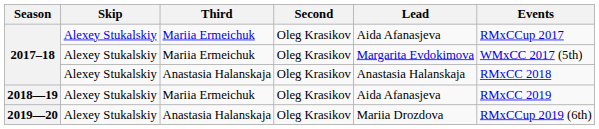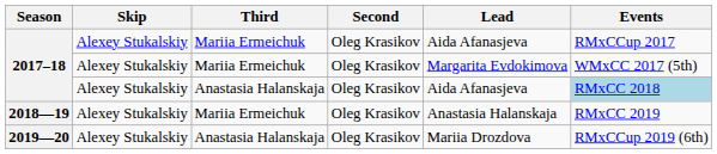2017–18 / Anastasia Halanskaja | Lead: Anastasia Halanskaja -> Aida Afanasjeva
2017–18 / Anastasia Halanskaja | Events: no background -> lightblue background
2018—19 | Lead: Aida Afanasjeva -> Anastasia Halanskaja
